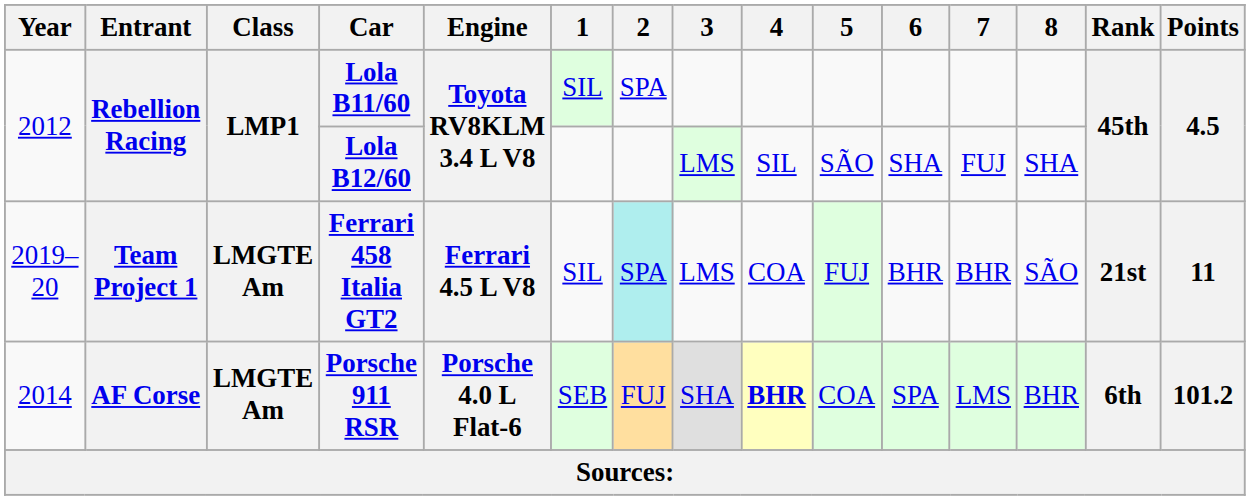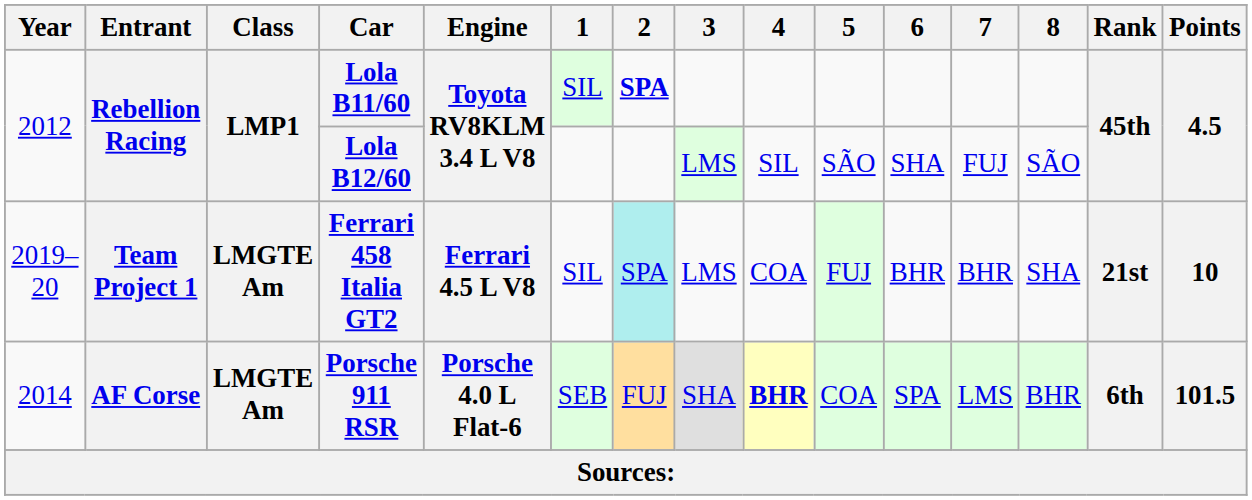Lola B11/60 | 2: normal -> bold
Lola B12/60 | 8: SHA -> SÃO
Ferrari 458 Italia GT2 | 8: SÃO -> SHA
Ferrari 458 Italia GT2 | Points: 11 -> 10
Porsche 911 RSR | Points: 101.2 -> 101.5
